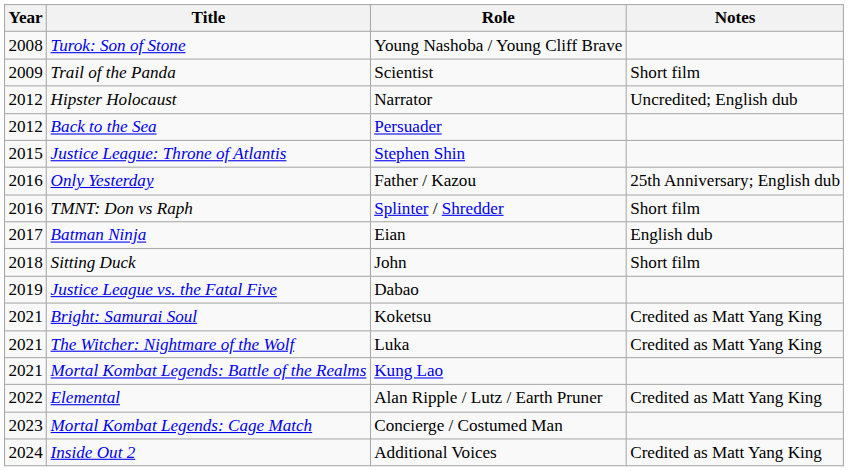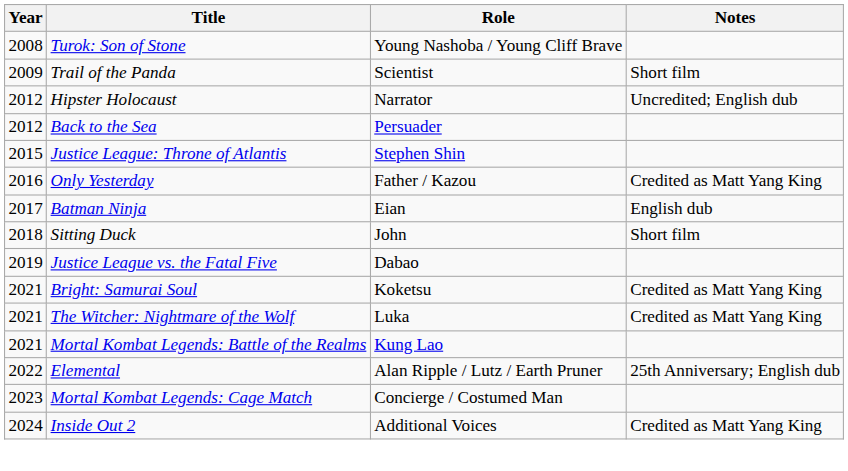Only Yesterday | Notes: 25th Anniversary; English dub -> Credited as Matt Yang King
- row: 2016 | TMNT: Don vs Raph | Splinter / Shredder | Short film
Elemental | Notes: Credited as Matt Yang King -> 25th Anniversary; English dub
